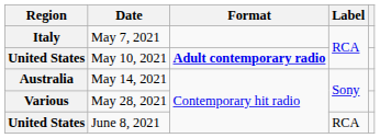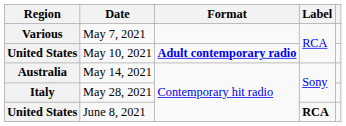May 7, 2021 | Region: Italy -> Various
May 28, 2021 | Region: Various -> Italy
June 8, 2021 | Label: normal -> bold
